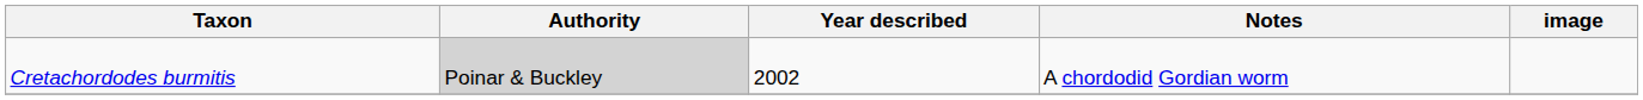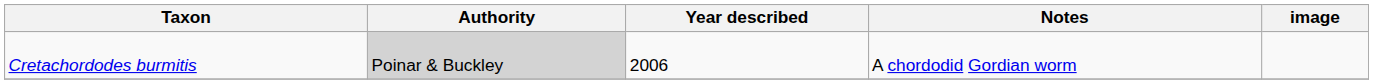Cretachordodes burmitis | Year described: 2002 -> 2006
